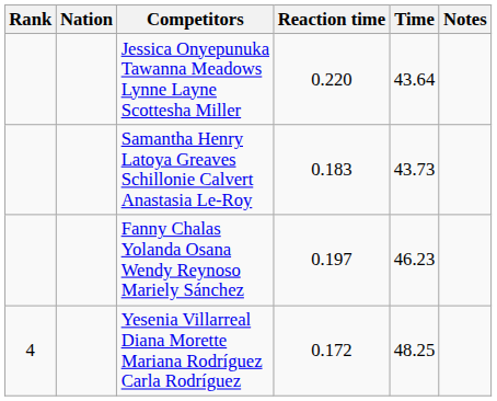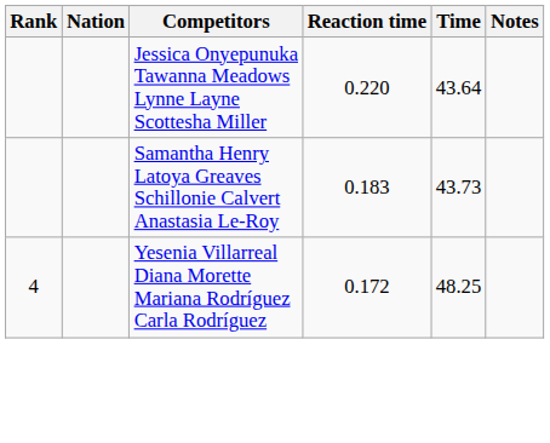- row: Fanny Chalas Yolanda Osana Wendy Reynoso Mariely Sánchez | 0.197 | 46.23
